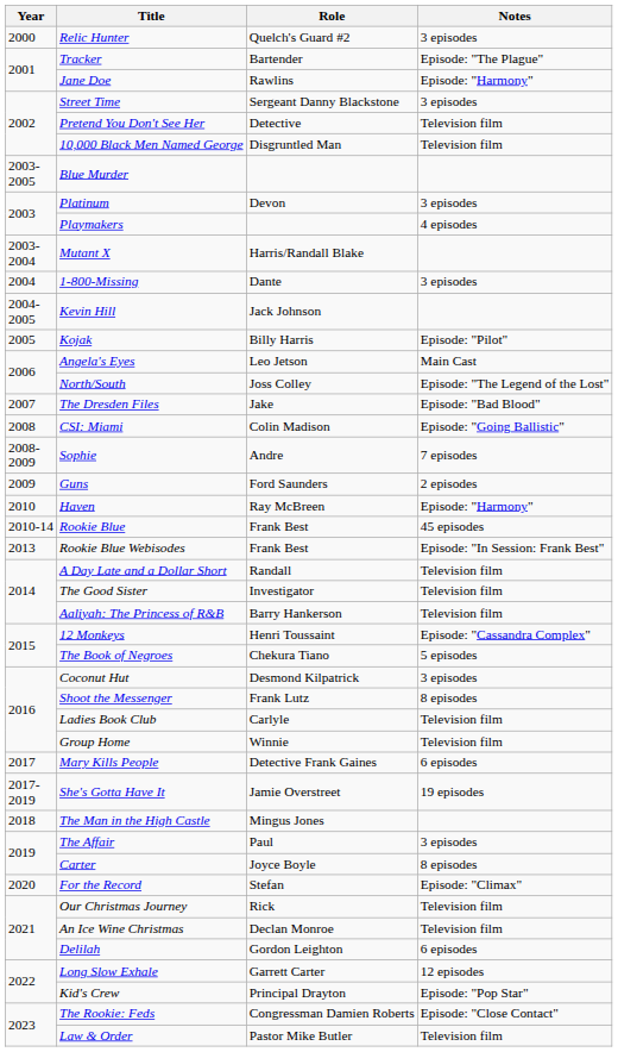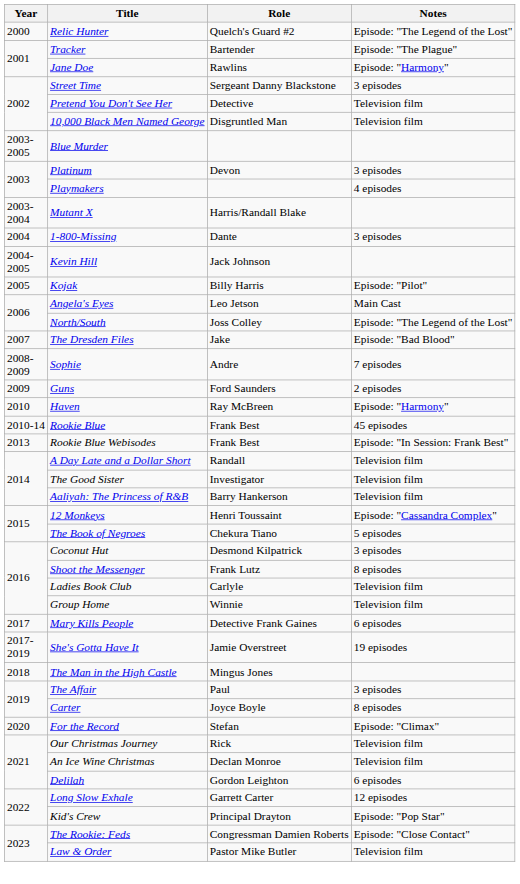Relic Hunter | Notes: 3 episodes -> Episode: "The Legend of the Lost"
- row: 2008 | CSI: Miami | Colin Madison | Episode: "Going Ballistic"
